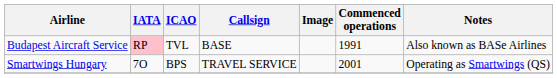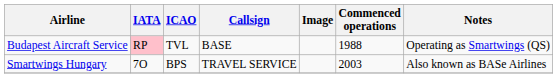Budapest Aircraft Service | Commenced operations: 1991 -> 1988
Budapest Aircraft Service | Notes: Also known as BASe Airlines -> Operating as Smartwings (QS)
Smartwings Hungary | Commenced operations: 2001 -> 2003
Smartwings Hungary | Notes: Operating as Smartwings (QS) -> Also known as BASe Airlines
